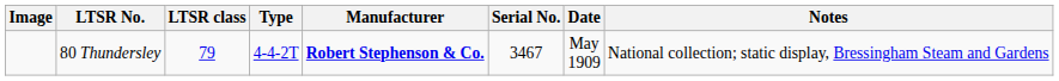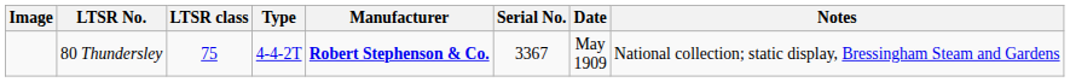80 Thundersley | LTSR class: 79 -> 75
80 Thundersley | Serial No.: 3467 -> 3367
